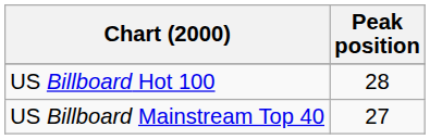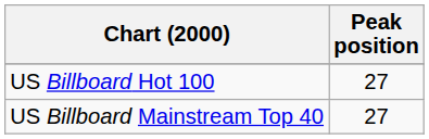US Billboard Hot 100 | Peak position: 28 -> 27
